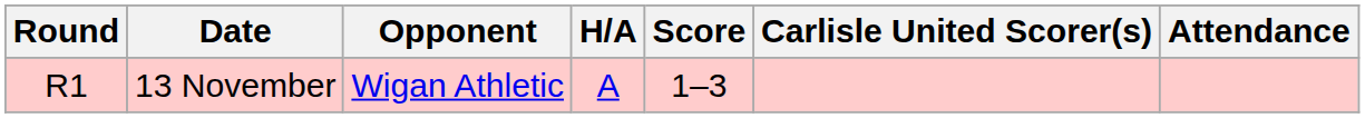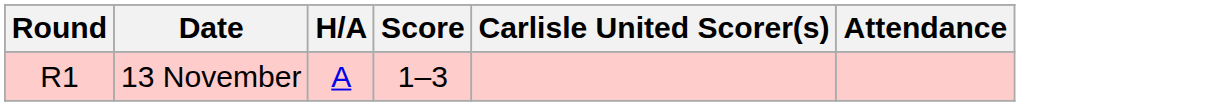- column: Opponent | Wigan Athletic
